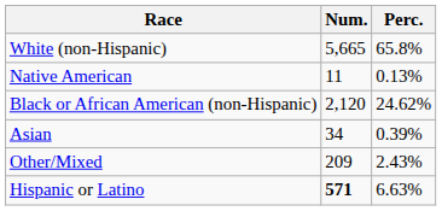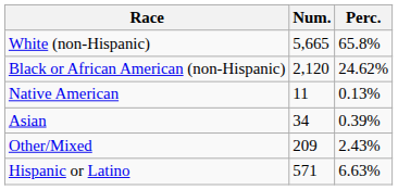rows swapped: Black or African American (non-Hispanic) <-> Native American
Hispanic or Latino | Num.: bold -> normal
